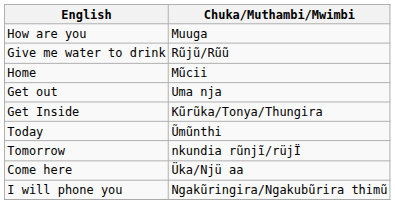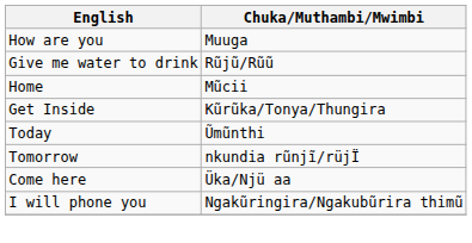- row: Get out | Uma nja
